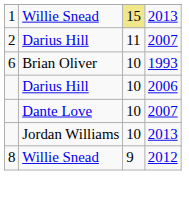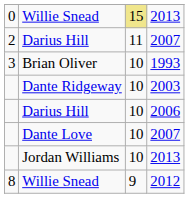Willie Snead / 2013 | column 1: 1 -> 0
Brian Oliver | column 1: 6 -> 3
+ row: Dante Ridgeway | 10 | 2003
